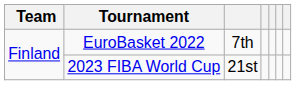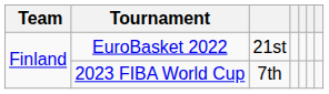EuroBasket 2022 | column 3: 7th -> 21st
2023 FIBA World Cup | column 3: 21st -> 7th
